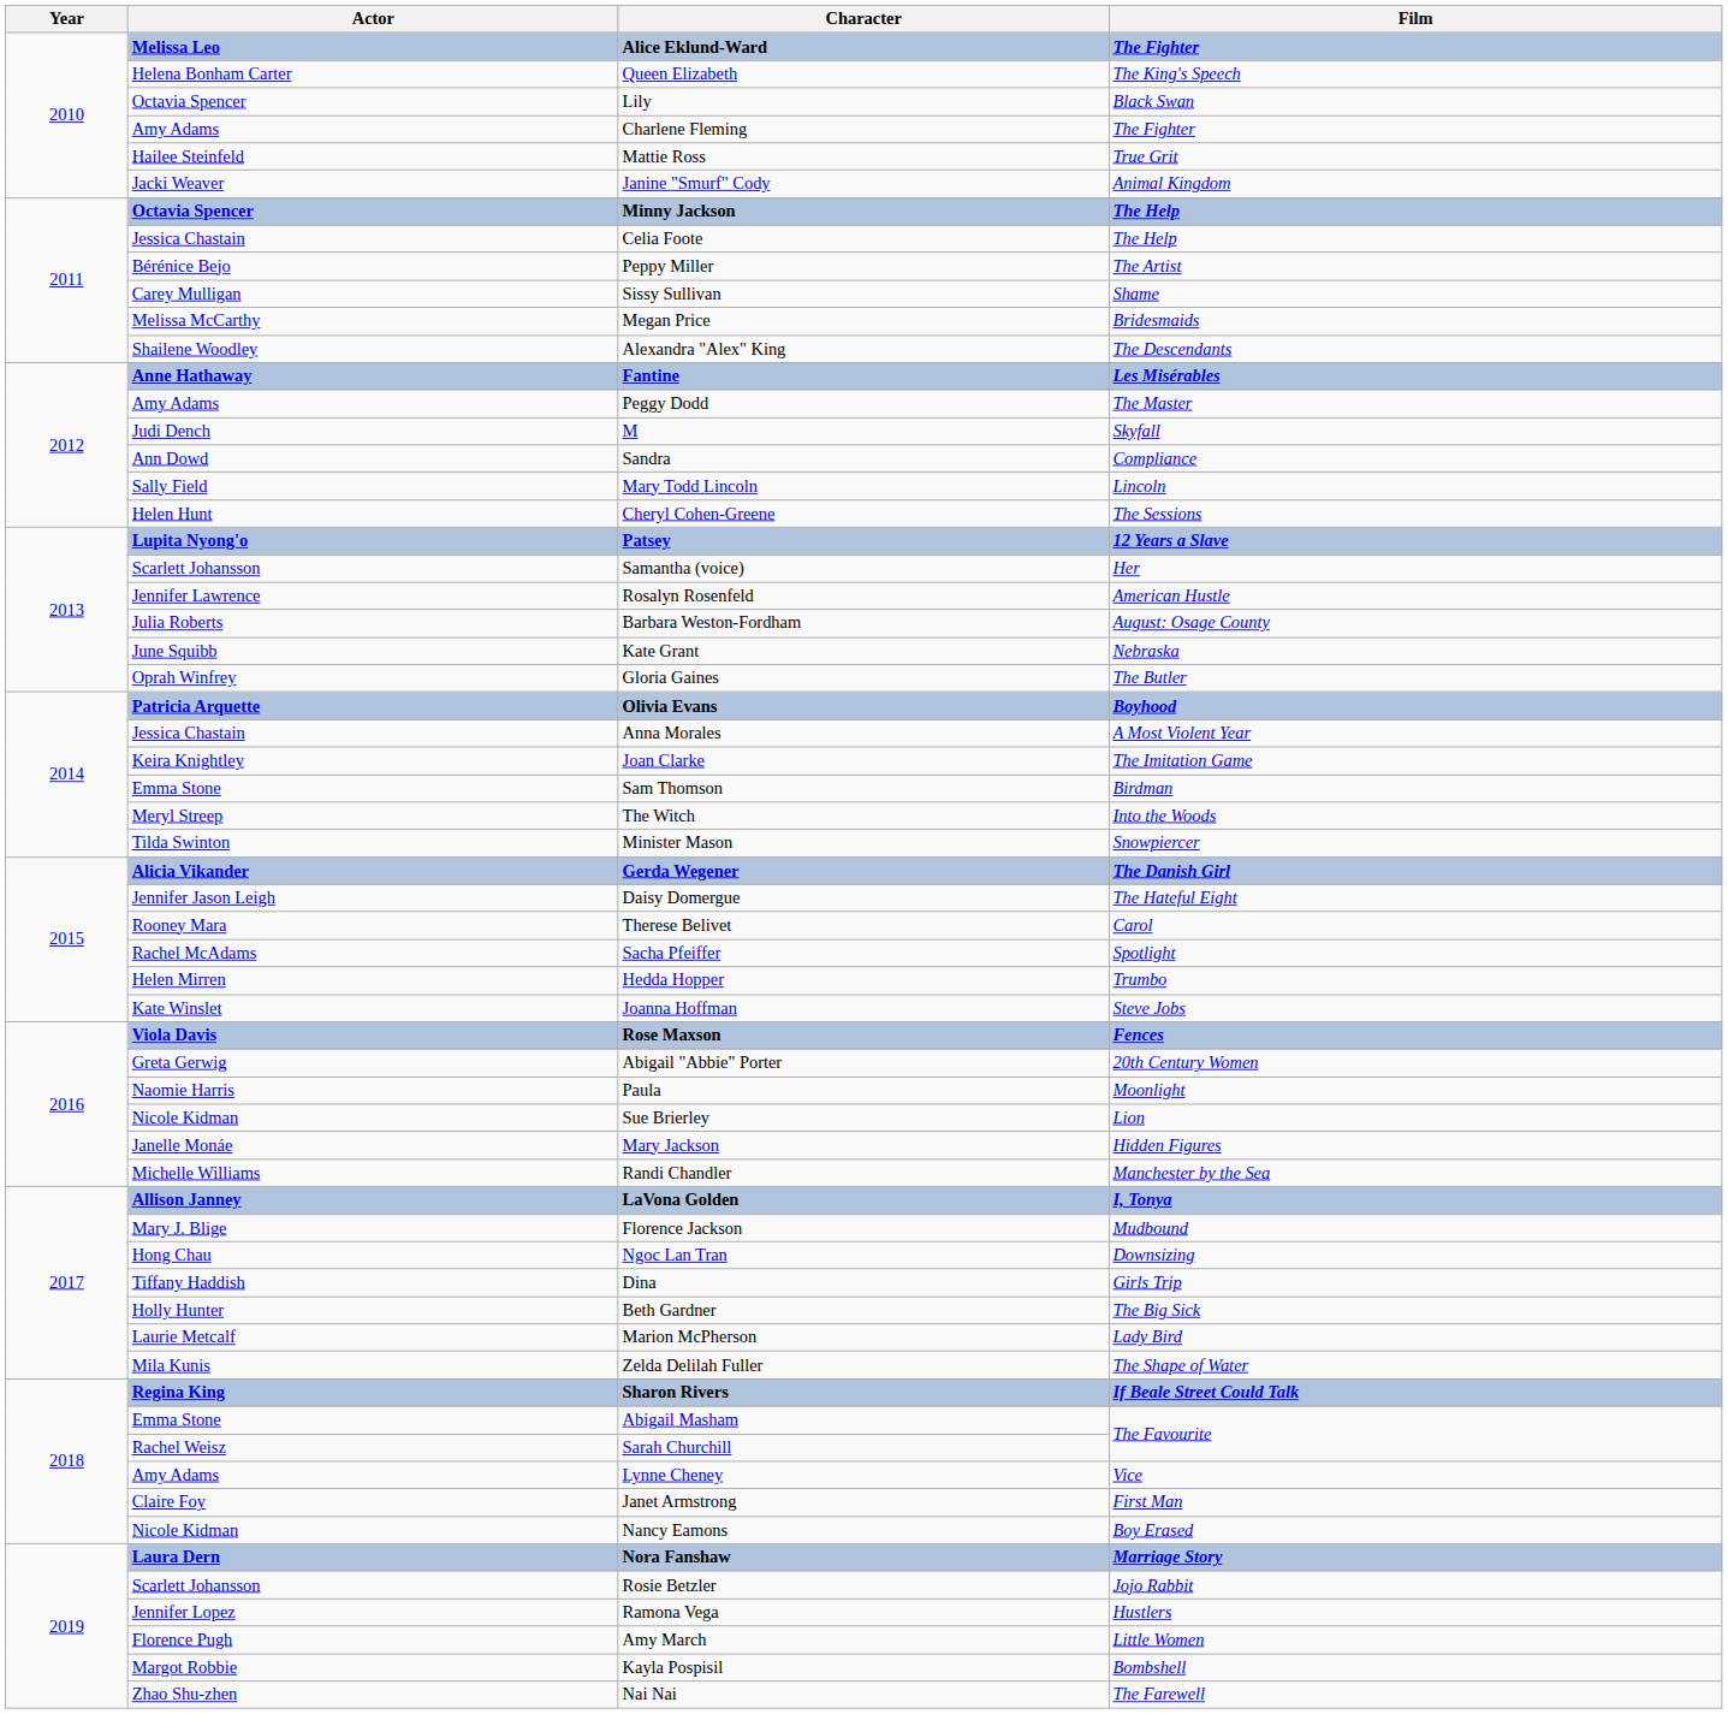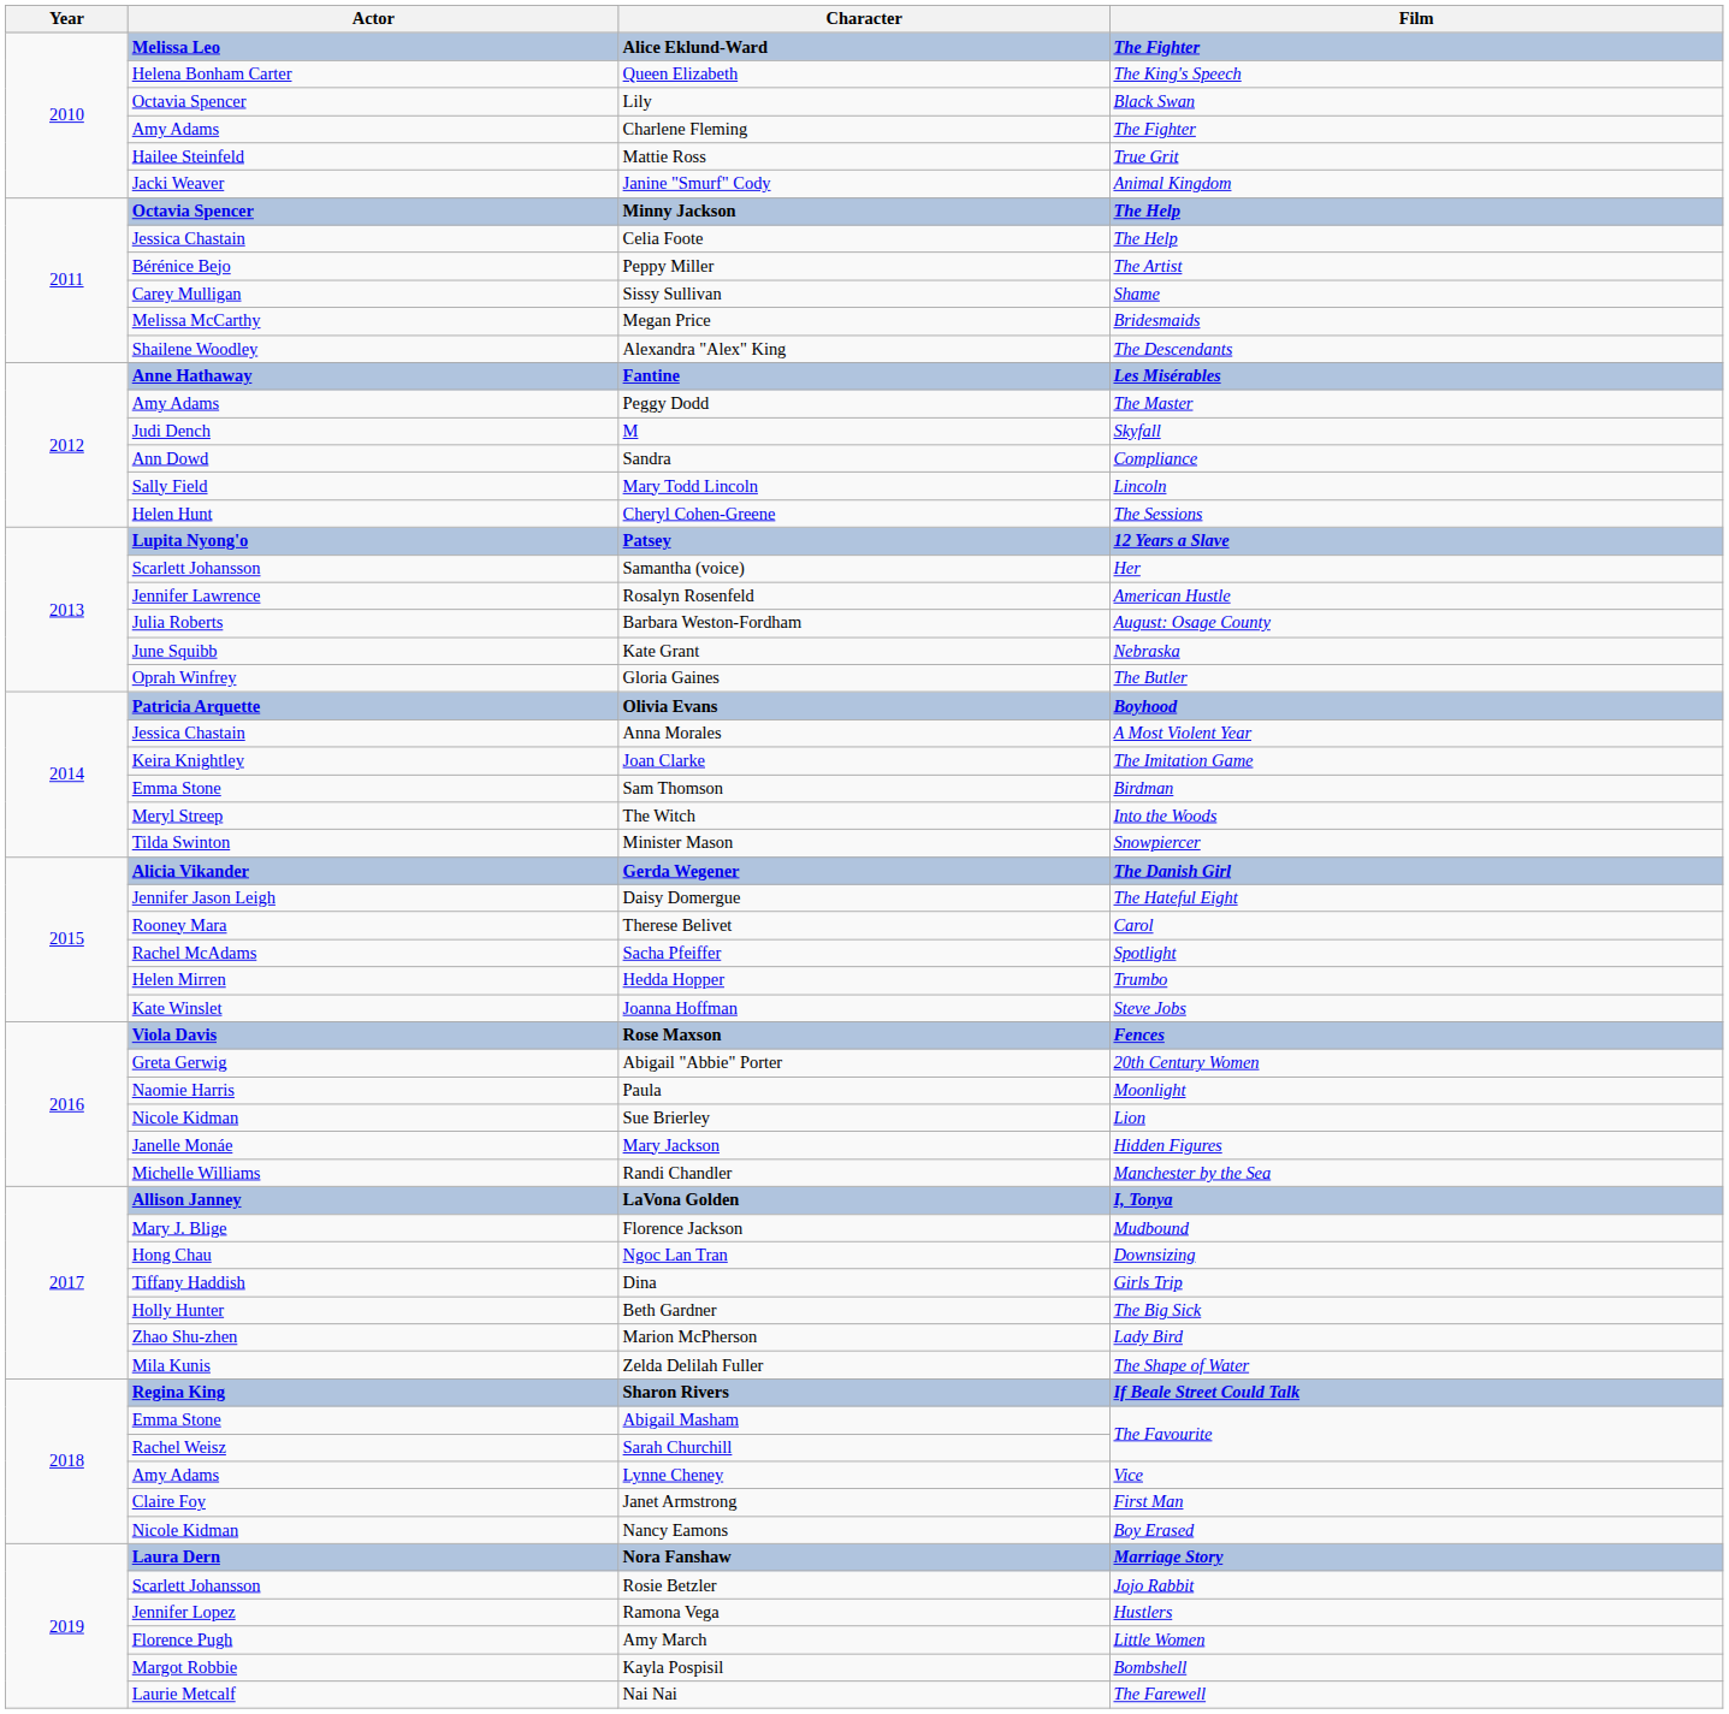Marion McPherson | Actor: Laurie Metcalf -> Zhao Shu-zhen
Nai Nai | Actor: Zhao Shu-zhen -> Laurie Metcalf
